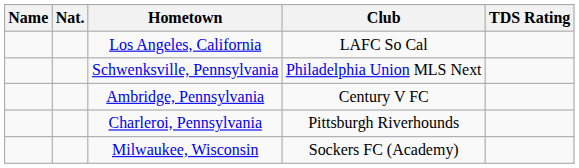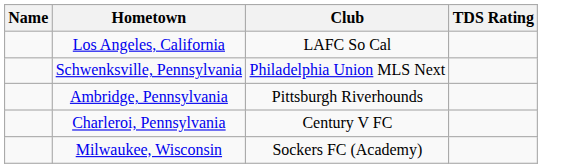- column: Nat.
Ambridge, Pennsylvania | Club: Century V FC -> Pittsburgh Riverhounds
Charleroi, Pennsylvania | Club: Pittsburgh Riverhounds -> Century V FC
